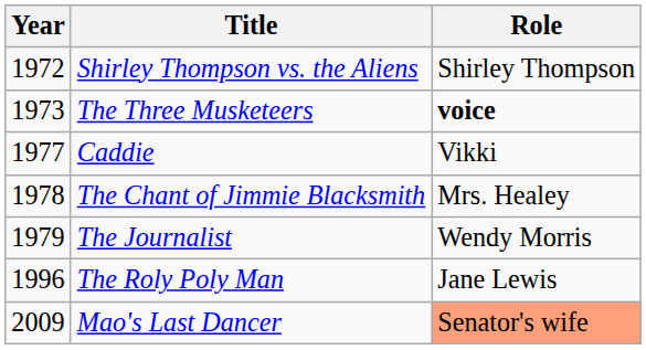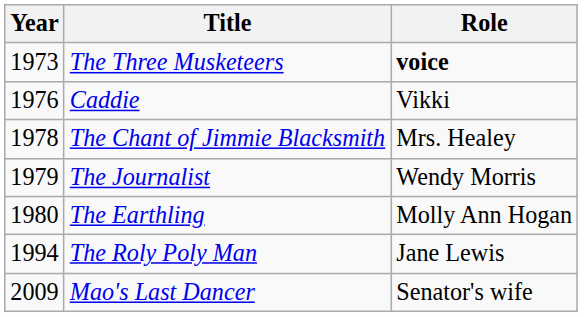- row: 1972 | Shirley Thompson vs. the Aliens | Shirley Thompson
Caddie | Year: 1977 -> 1976
+ row: 1980 | The Earthling | Molly Ann Hogan
The Roly Poly Man | Year: 1996 -> 1994
Mao's Last Dancer | Role: lightsalmon background -> no background
